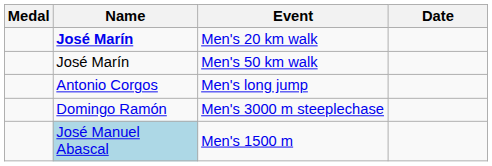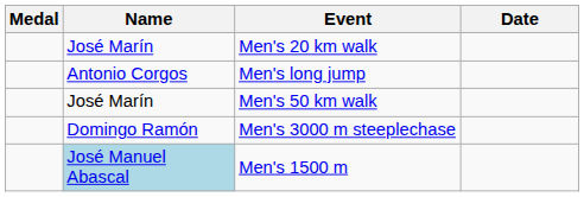Men's 20 km walk | Name: bold -> normal
rows swapped: Men's long jump <-> Men's 50 km walk
